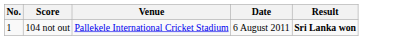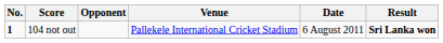+ column: Opponent
104 not out | No.: normal -> bold
